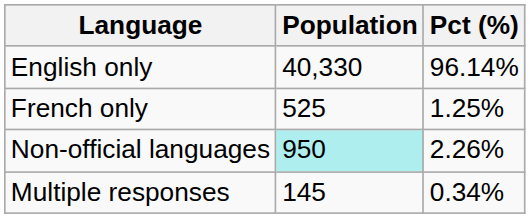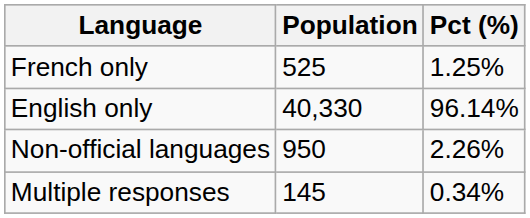rows swapped: English only <-> French only
Non-official languages | Population: paleturquoise background -> no background
